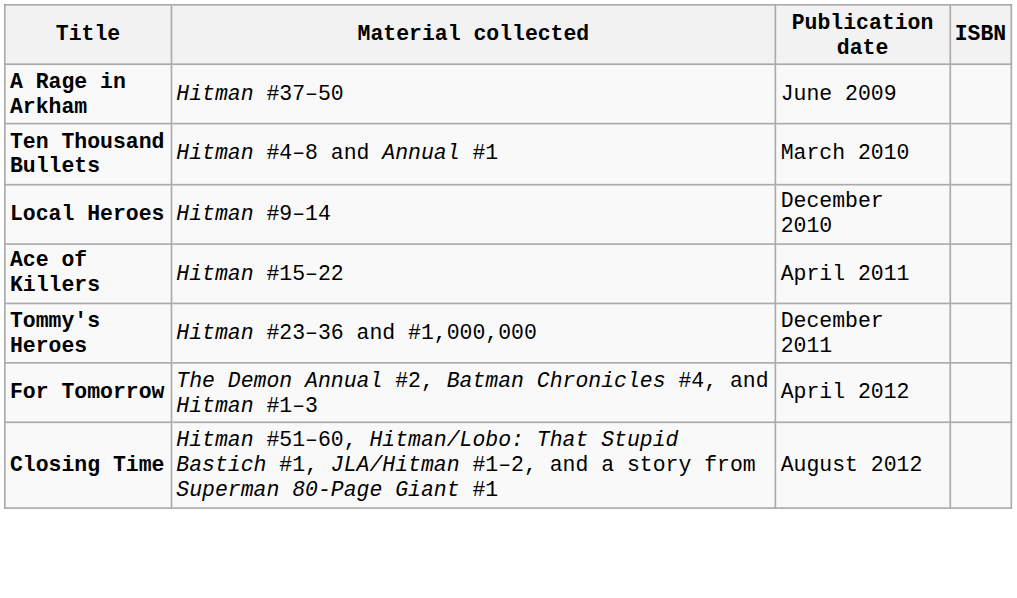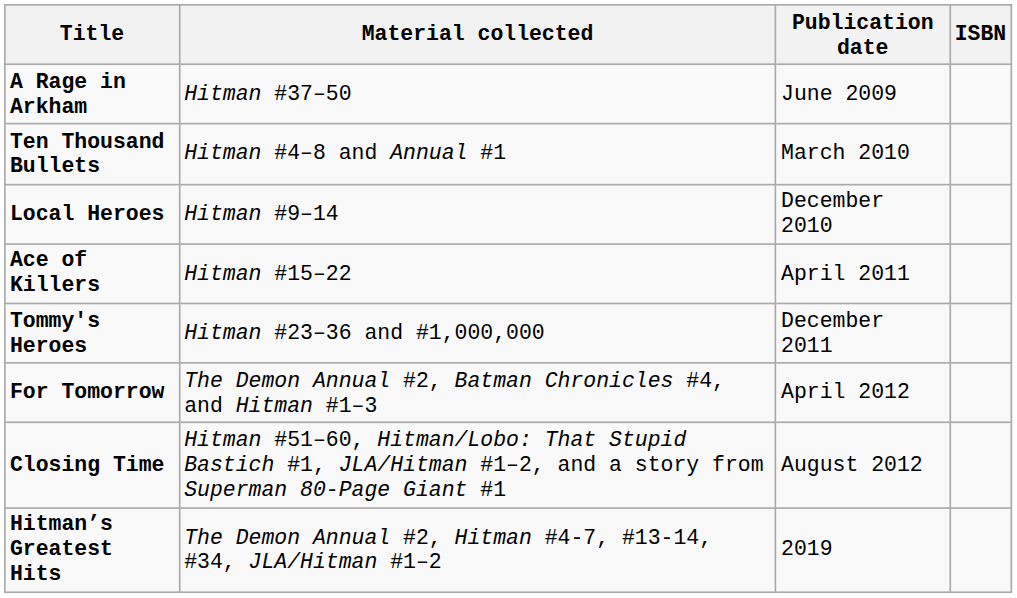+ row: Hitman’s Greatest Hits | The Demon Annual #2, Hitman #4-7, #13-14, #34, JLA/Hitman #1–2 | 2019
